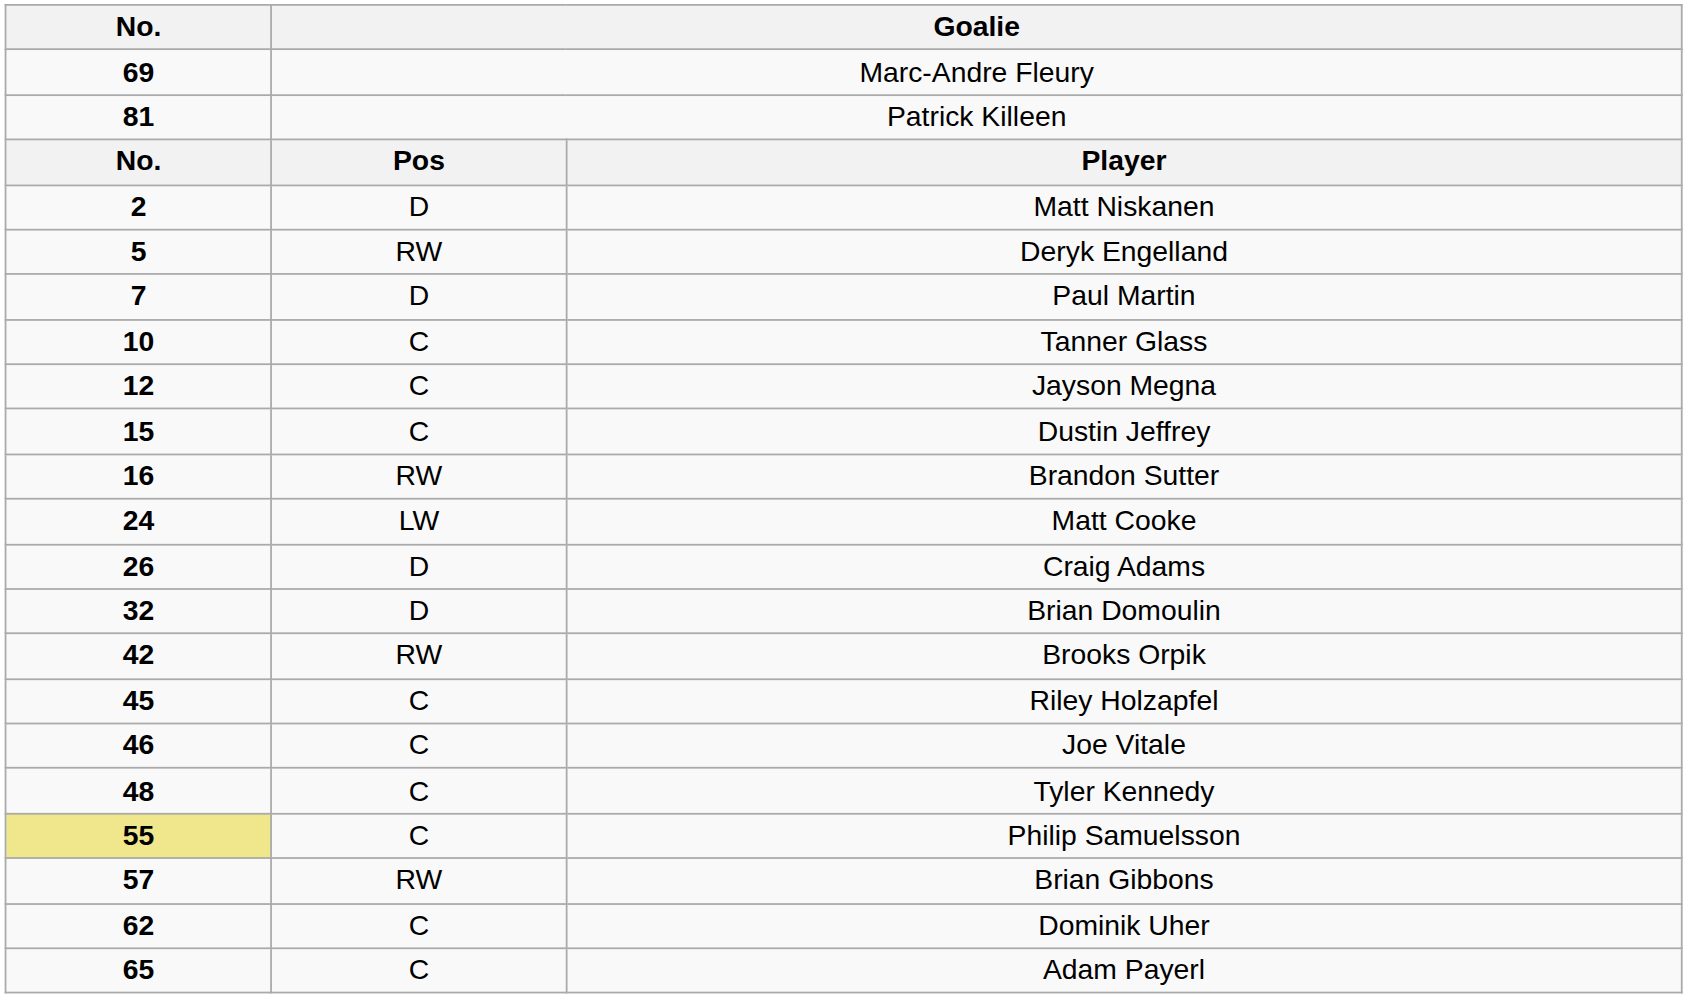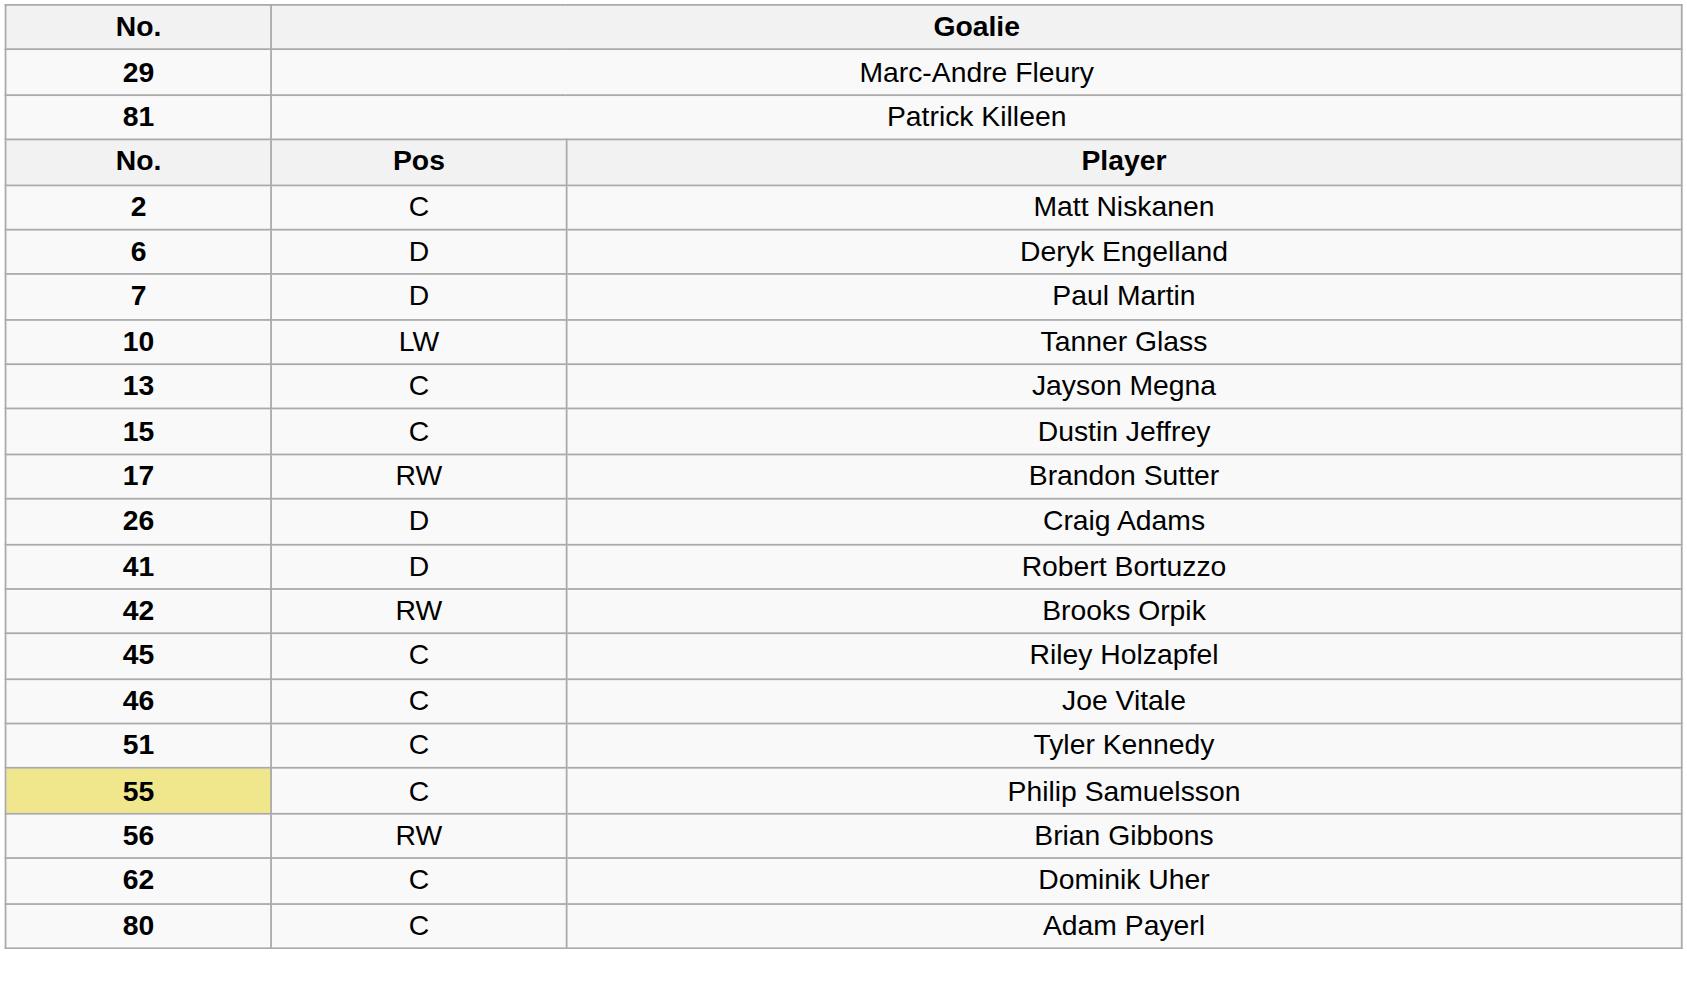Marc-Andre Fleury | No.: 69 -> 29
Matt Niskanen | column 2: D -> C
Deryk Engelland | No.: 5 -> 6
Deryk Engelland | column 2: RW -> D
Tanner Glass | column 2: C -> LW
Jayson Megna | No.: 12 -> 13
Brandon Sutter | No.: 16 -> 17
- row: 24 | LW | Matt Cooke
- row: 32 | D | Brian Domoulin
+ row: 41 | D | Robert Bortuzzo
Tyler Kennedy | No.: 48 -> 51
Brian Gibbons | No.: 57 -> 56
Adam Payerl | No.: 65 -> 80
